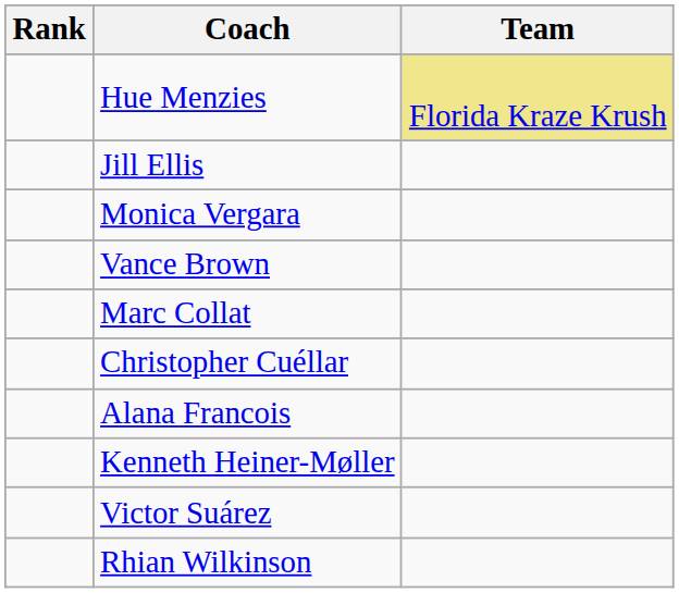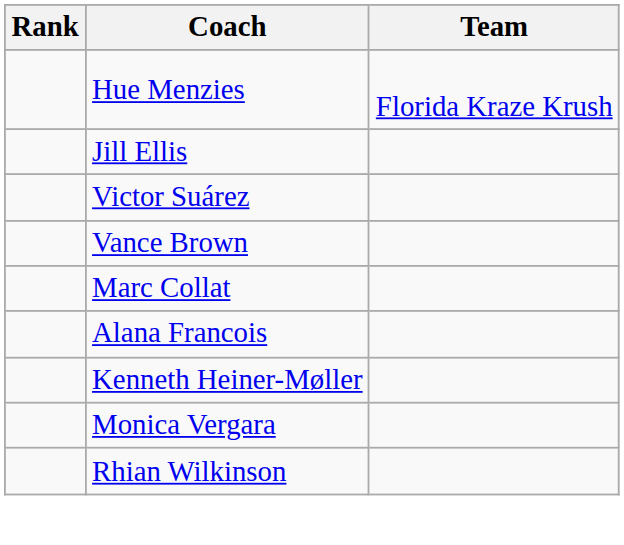Hue Menzies | Team: khaki background -> no background
rows swapped: Monica Vergara <-> Victor Suárez
- row: Christopher Cuéllar
